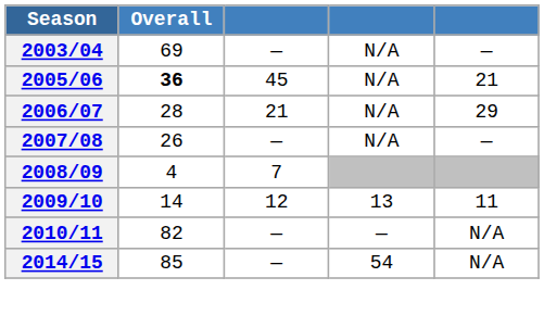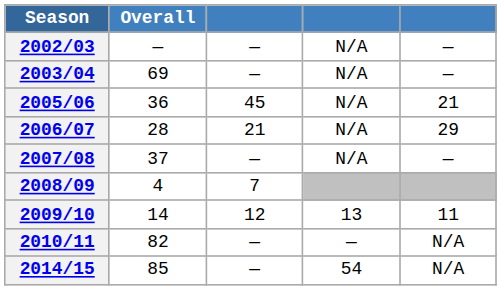+ row: 2002/03 | — | — | N/A | —
2005/06 | Overall: bold -> normal
2007/08 | Overall: 26 -> 37
